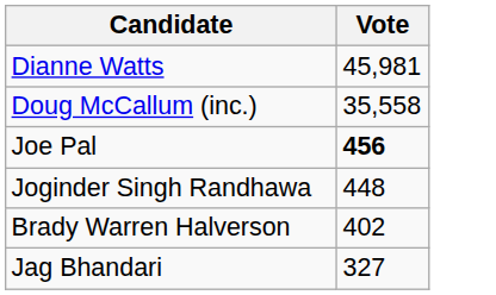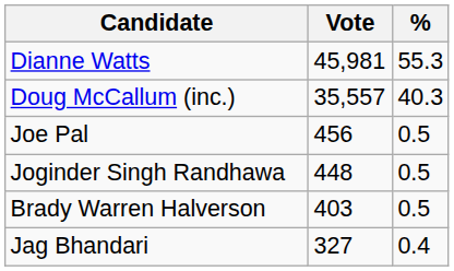+ column: % | 55.3 | 40.3 | 0.5 | 0.5 | 0.5 | 0.4
Doug McCallum (inc.) | Vote: 35,558 -> 35,557
Joe Pal | Vote: bold -> normal
Brady Warren Halverson | Vote: 402 -> 403
